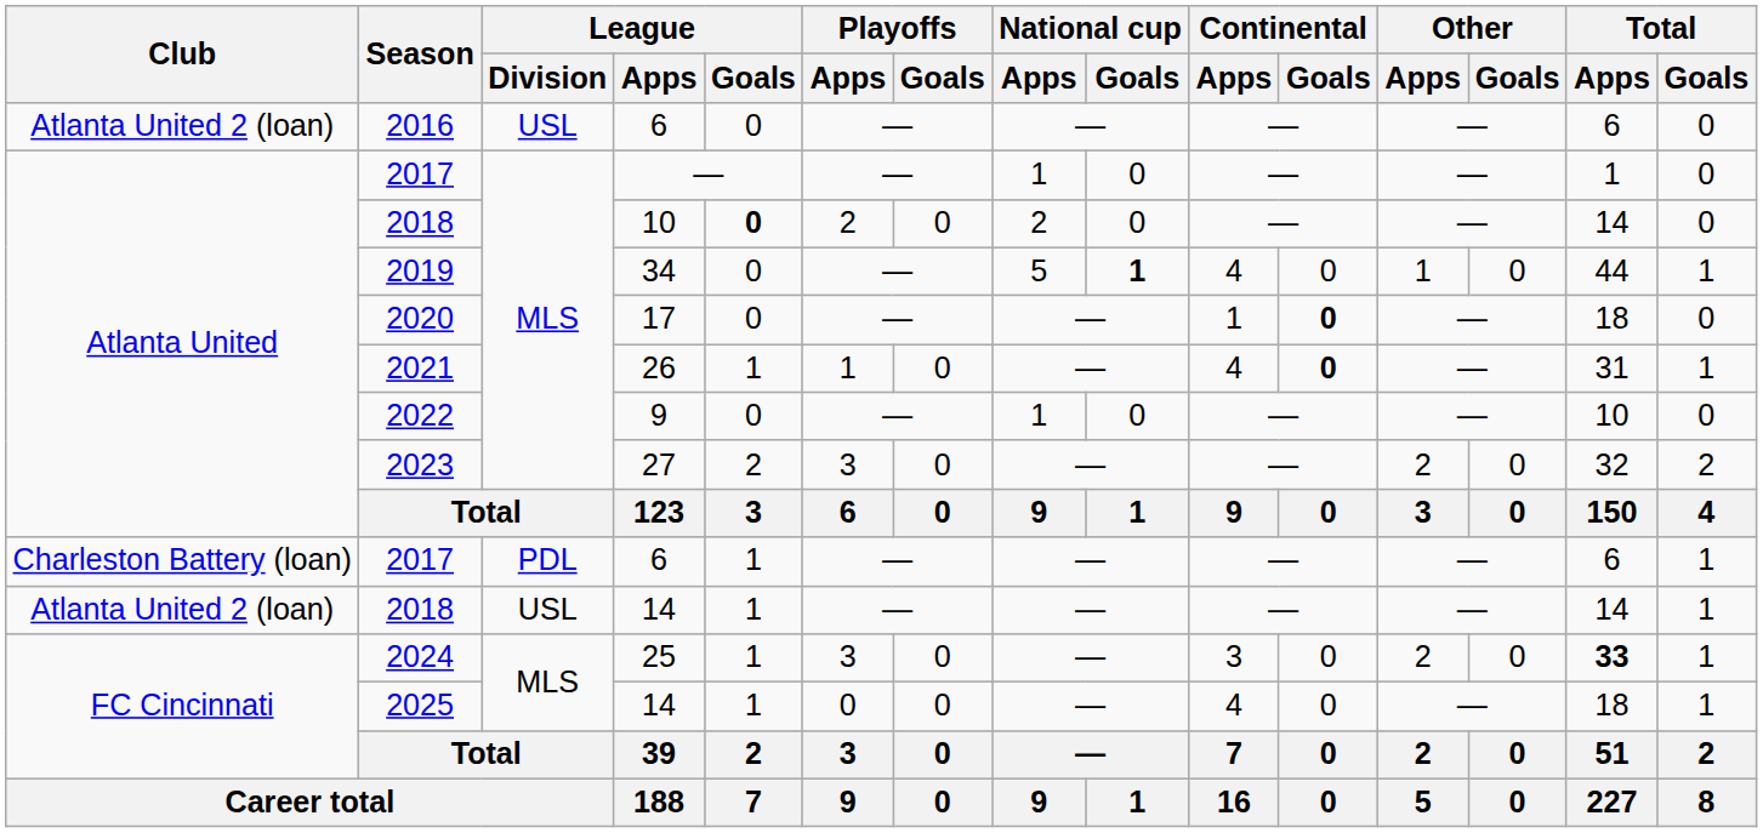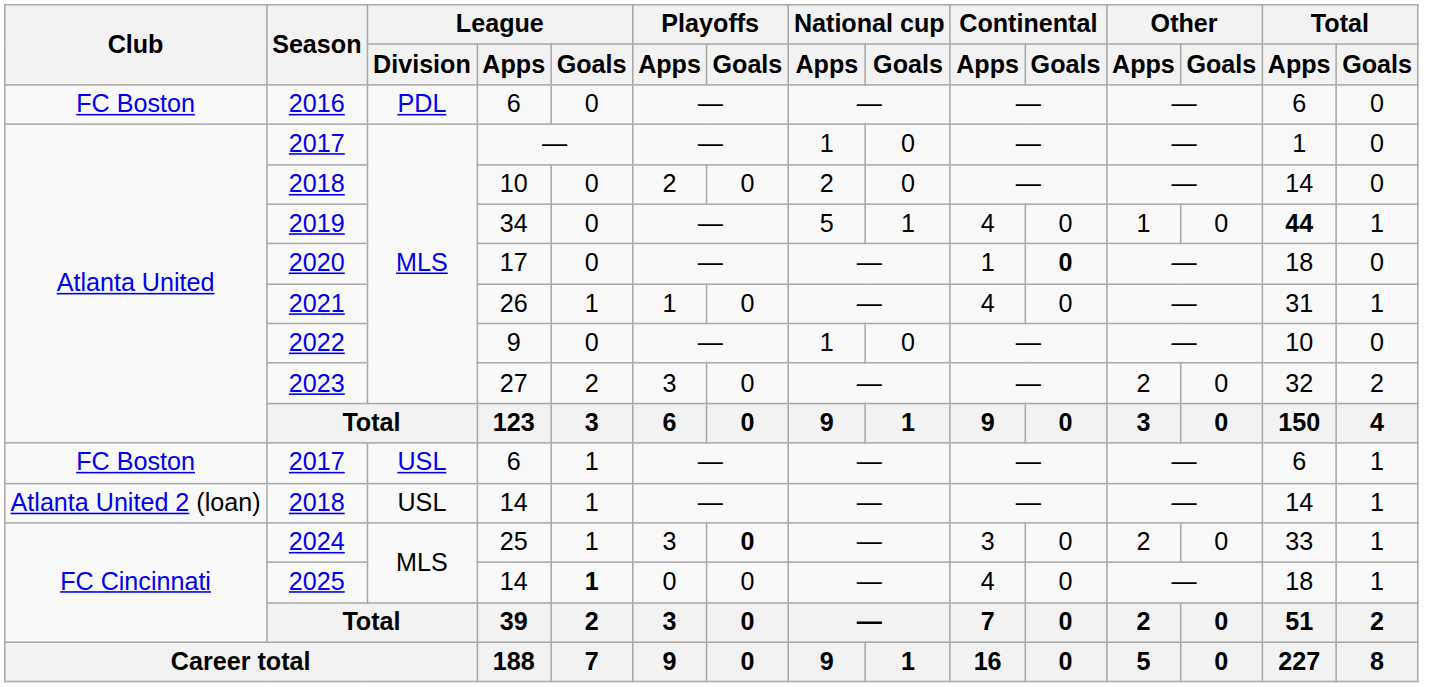2016 | Club: Atlanta United 2 (loan) -> FC Boston
2016 | League / Division: USL -> PDL
2018 / 10 | League / Goals: bold -> normal
2019 | National cup / Goals: bold -> normal
2019 | Total / Apps: normal -> bold
2021 | Continental / Goals: bold -> normal
2017 / 6 | Club: Charleston Battery (loan) -> FC Boston
2017 / 6 | League / Division: PDL -> USL
2024 | Playoffs / Goals: normal -> bold
2024 | Total / Apps: bold -> normal
2025 | League / Goals: normal -> bold
